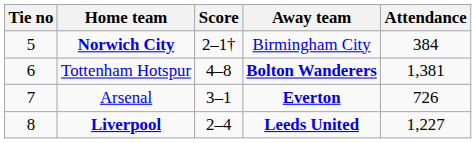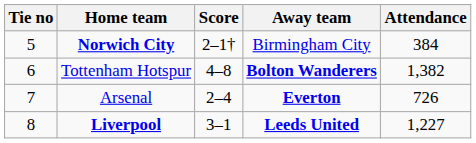Tottenham Hotspur | Attendance: 1,381 -> 1,382
Arsenal | Score: 3–1 -> 2–4
Liverpool | Score: 2–4 -> 3–1
